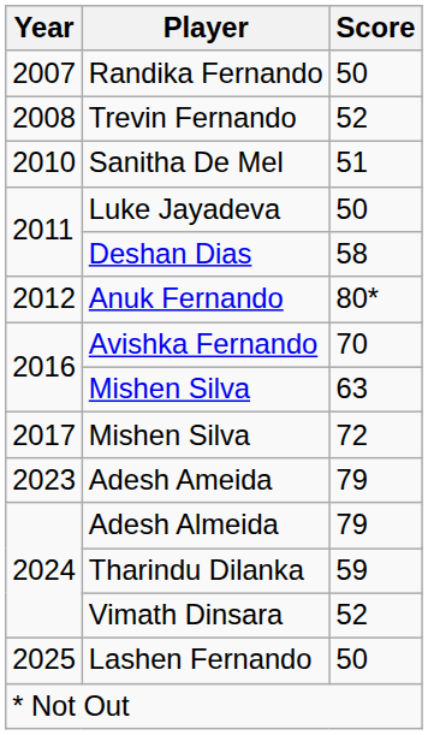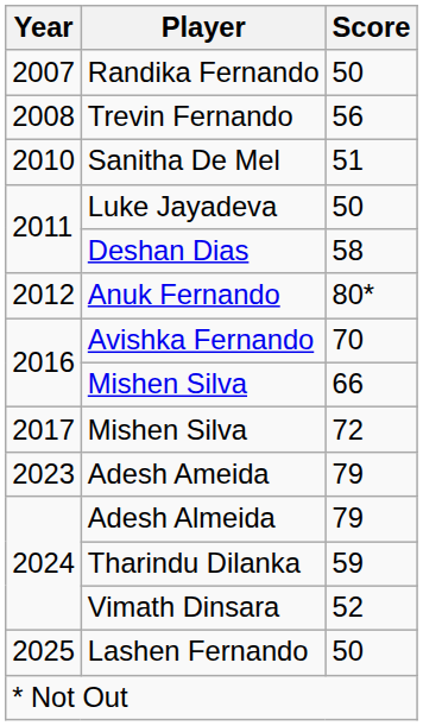Trevin Fernando | Score: 52 -> 56
2016 / Mishen Silva | Score: 63 -> 66
